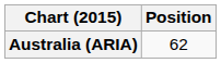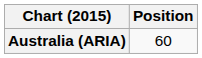Australia (ARIA) | Position: 62 -> 60
